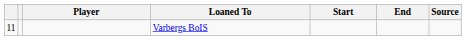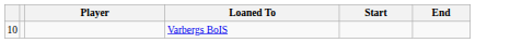- column: Source
Varbergs BoIS | column 1: 11 -> 10
